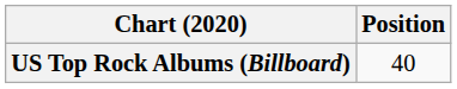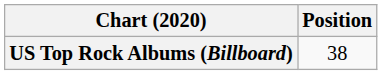US Top Rock Albums (Billboard) | Position: 40 -> 38
